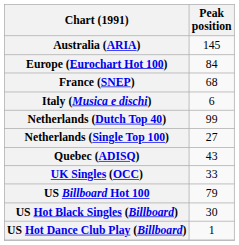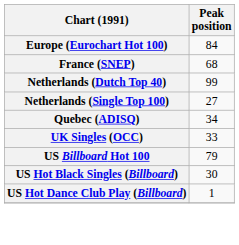- row: Australia (ARIA) | 145
- row: Italy (Musica e dischi) | 6
Quebec (ADISQ) | Peak position: 43 -> 34
